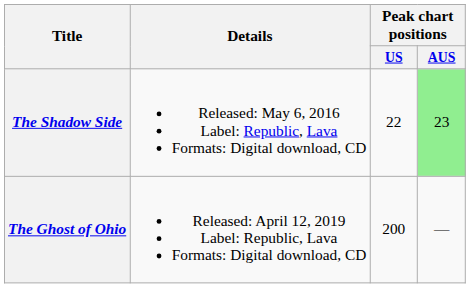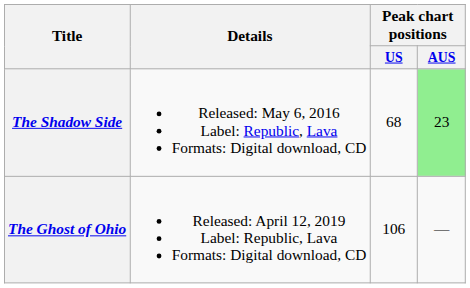The Shadow Side | Peak chart positions / US: 22 -> 68
The Ghost of Ohio | Peak chart positions / US: 200 -> 106
